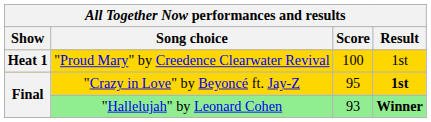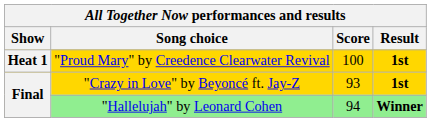"Proud Mary" by Creedence Clearwater Revival | Result: normal -> bold
"Crazy in Love" by Beyoncé ft. Jay-Z | Score: 95 -> 93
"Hallelujah" by Leonard Cohen | Score: 93 -> 94
